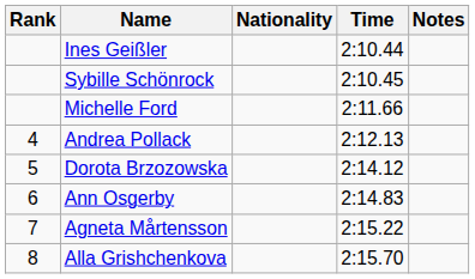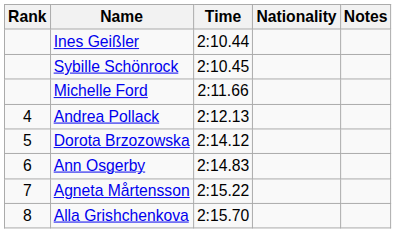columns swapped: Nationality <-> Time
